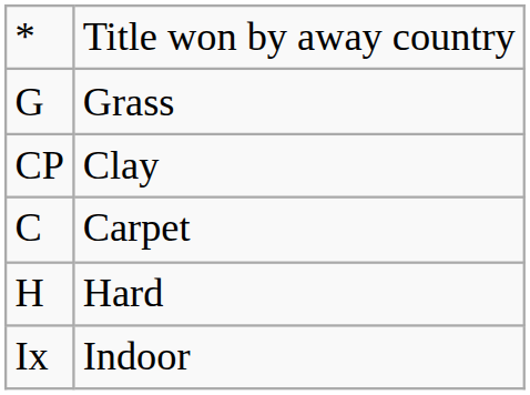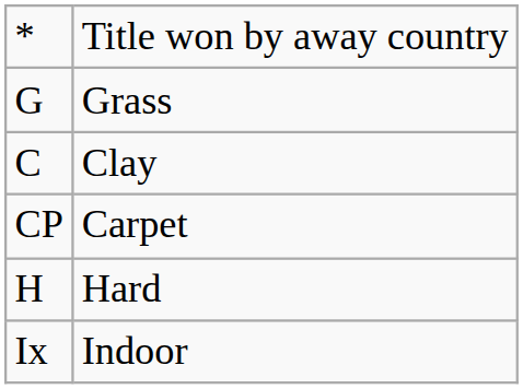Clay | column 1: CP -> C
Carpet | column 1: C -> CP
